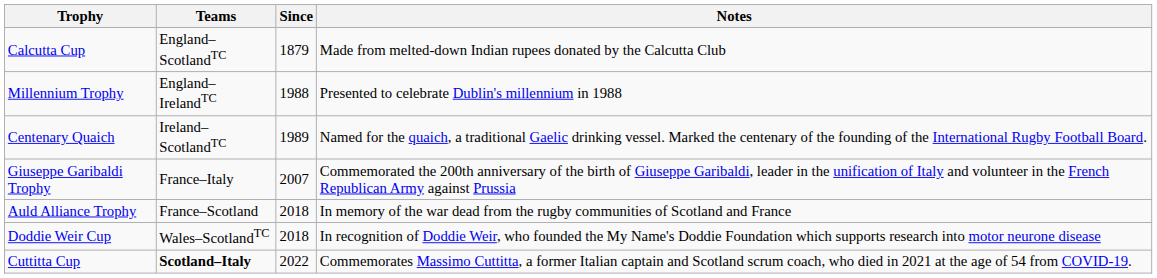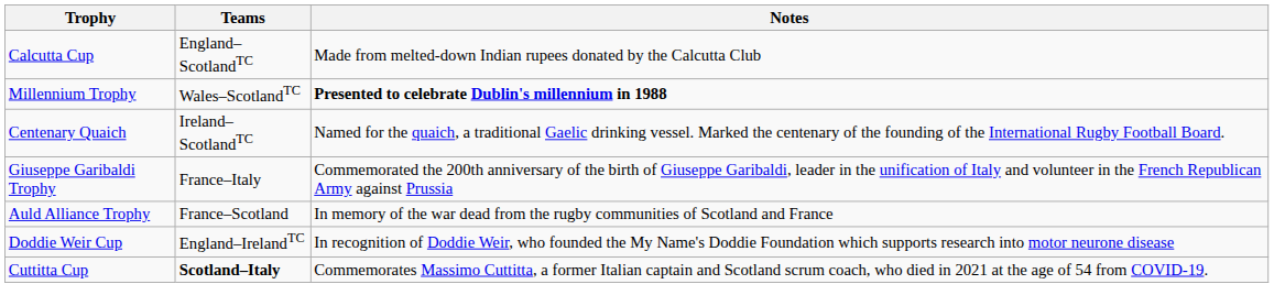- column: Since | 1879 | 1988 | 1989 | 2007 | 2018 | 2018 | 2022
Millennium Trophy | Teams: England–IrelandTC -> Wales–ScotlandTC
Millennium Trophy | Notes: normal -> bold
Doddie Weir Cup | Teams: Wales–ScotlandTC -> England–IrelandTC
